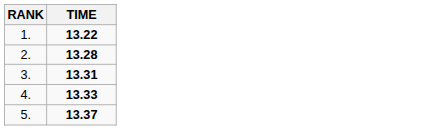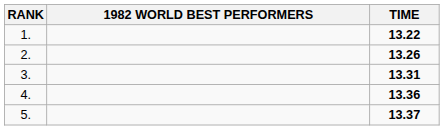+ column: 1982 WORLD BEST PERFORMERS
2. | TIME: 13.28 -> 13.26
4. | TIME: 13.33 -> 13.36
